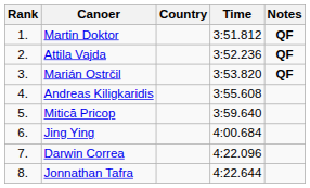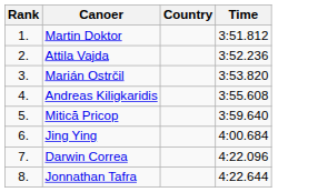- column: Notes | QF | QF | QF
